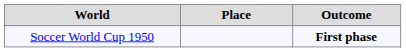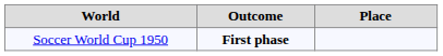columns swapped: Place <-> Outcome
